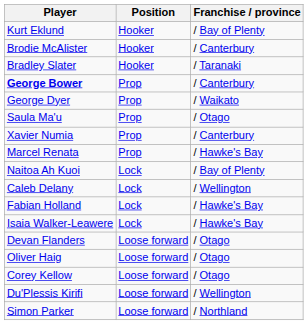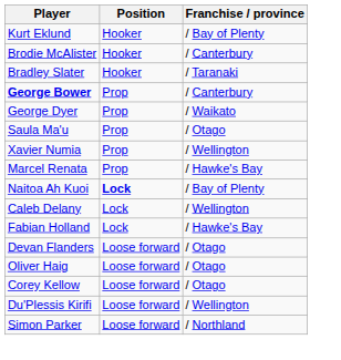Xavier Numia | Franchise / province: / Canterbury -> / Wellington
Naitoa Ah Kuoi | Position: normal -> bold
- row: Isaia Walker-Leawere | Lock | / Hawke's Bay
